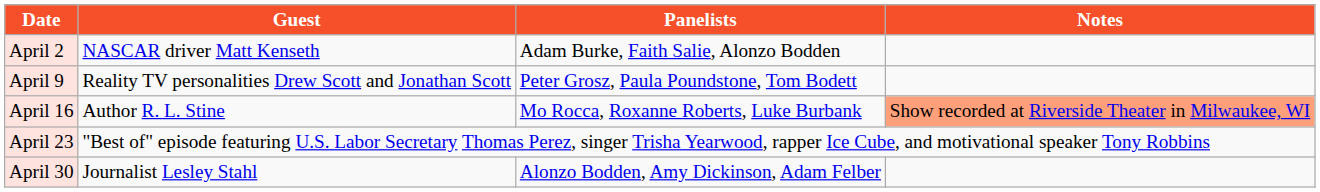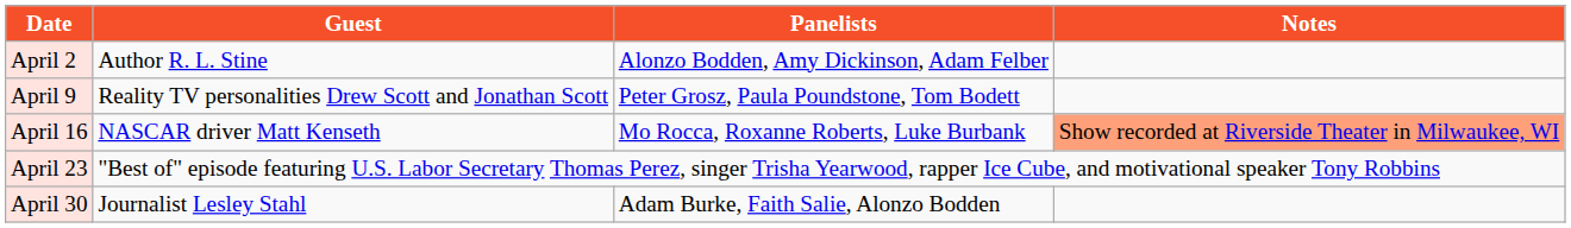April 2 | Guest: NASCAR driver Matt Kenseth -> Author R. L. Stine
April 2 | Panelists: Adam Burke, Faith Salie, Alonzo Bodden -> Alonzo Bodden, Amy Dickinson, Adam Felber
April 16 | Guest: Author R. L. Stine -> NASCAR driver Matt Kenseth
April 30 | Panelists: Alonzo Bodden, Amy Dickinson, Adam Felber -> Adam Burke, Faith Salie, Alonzo Bodden
